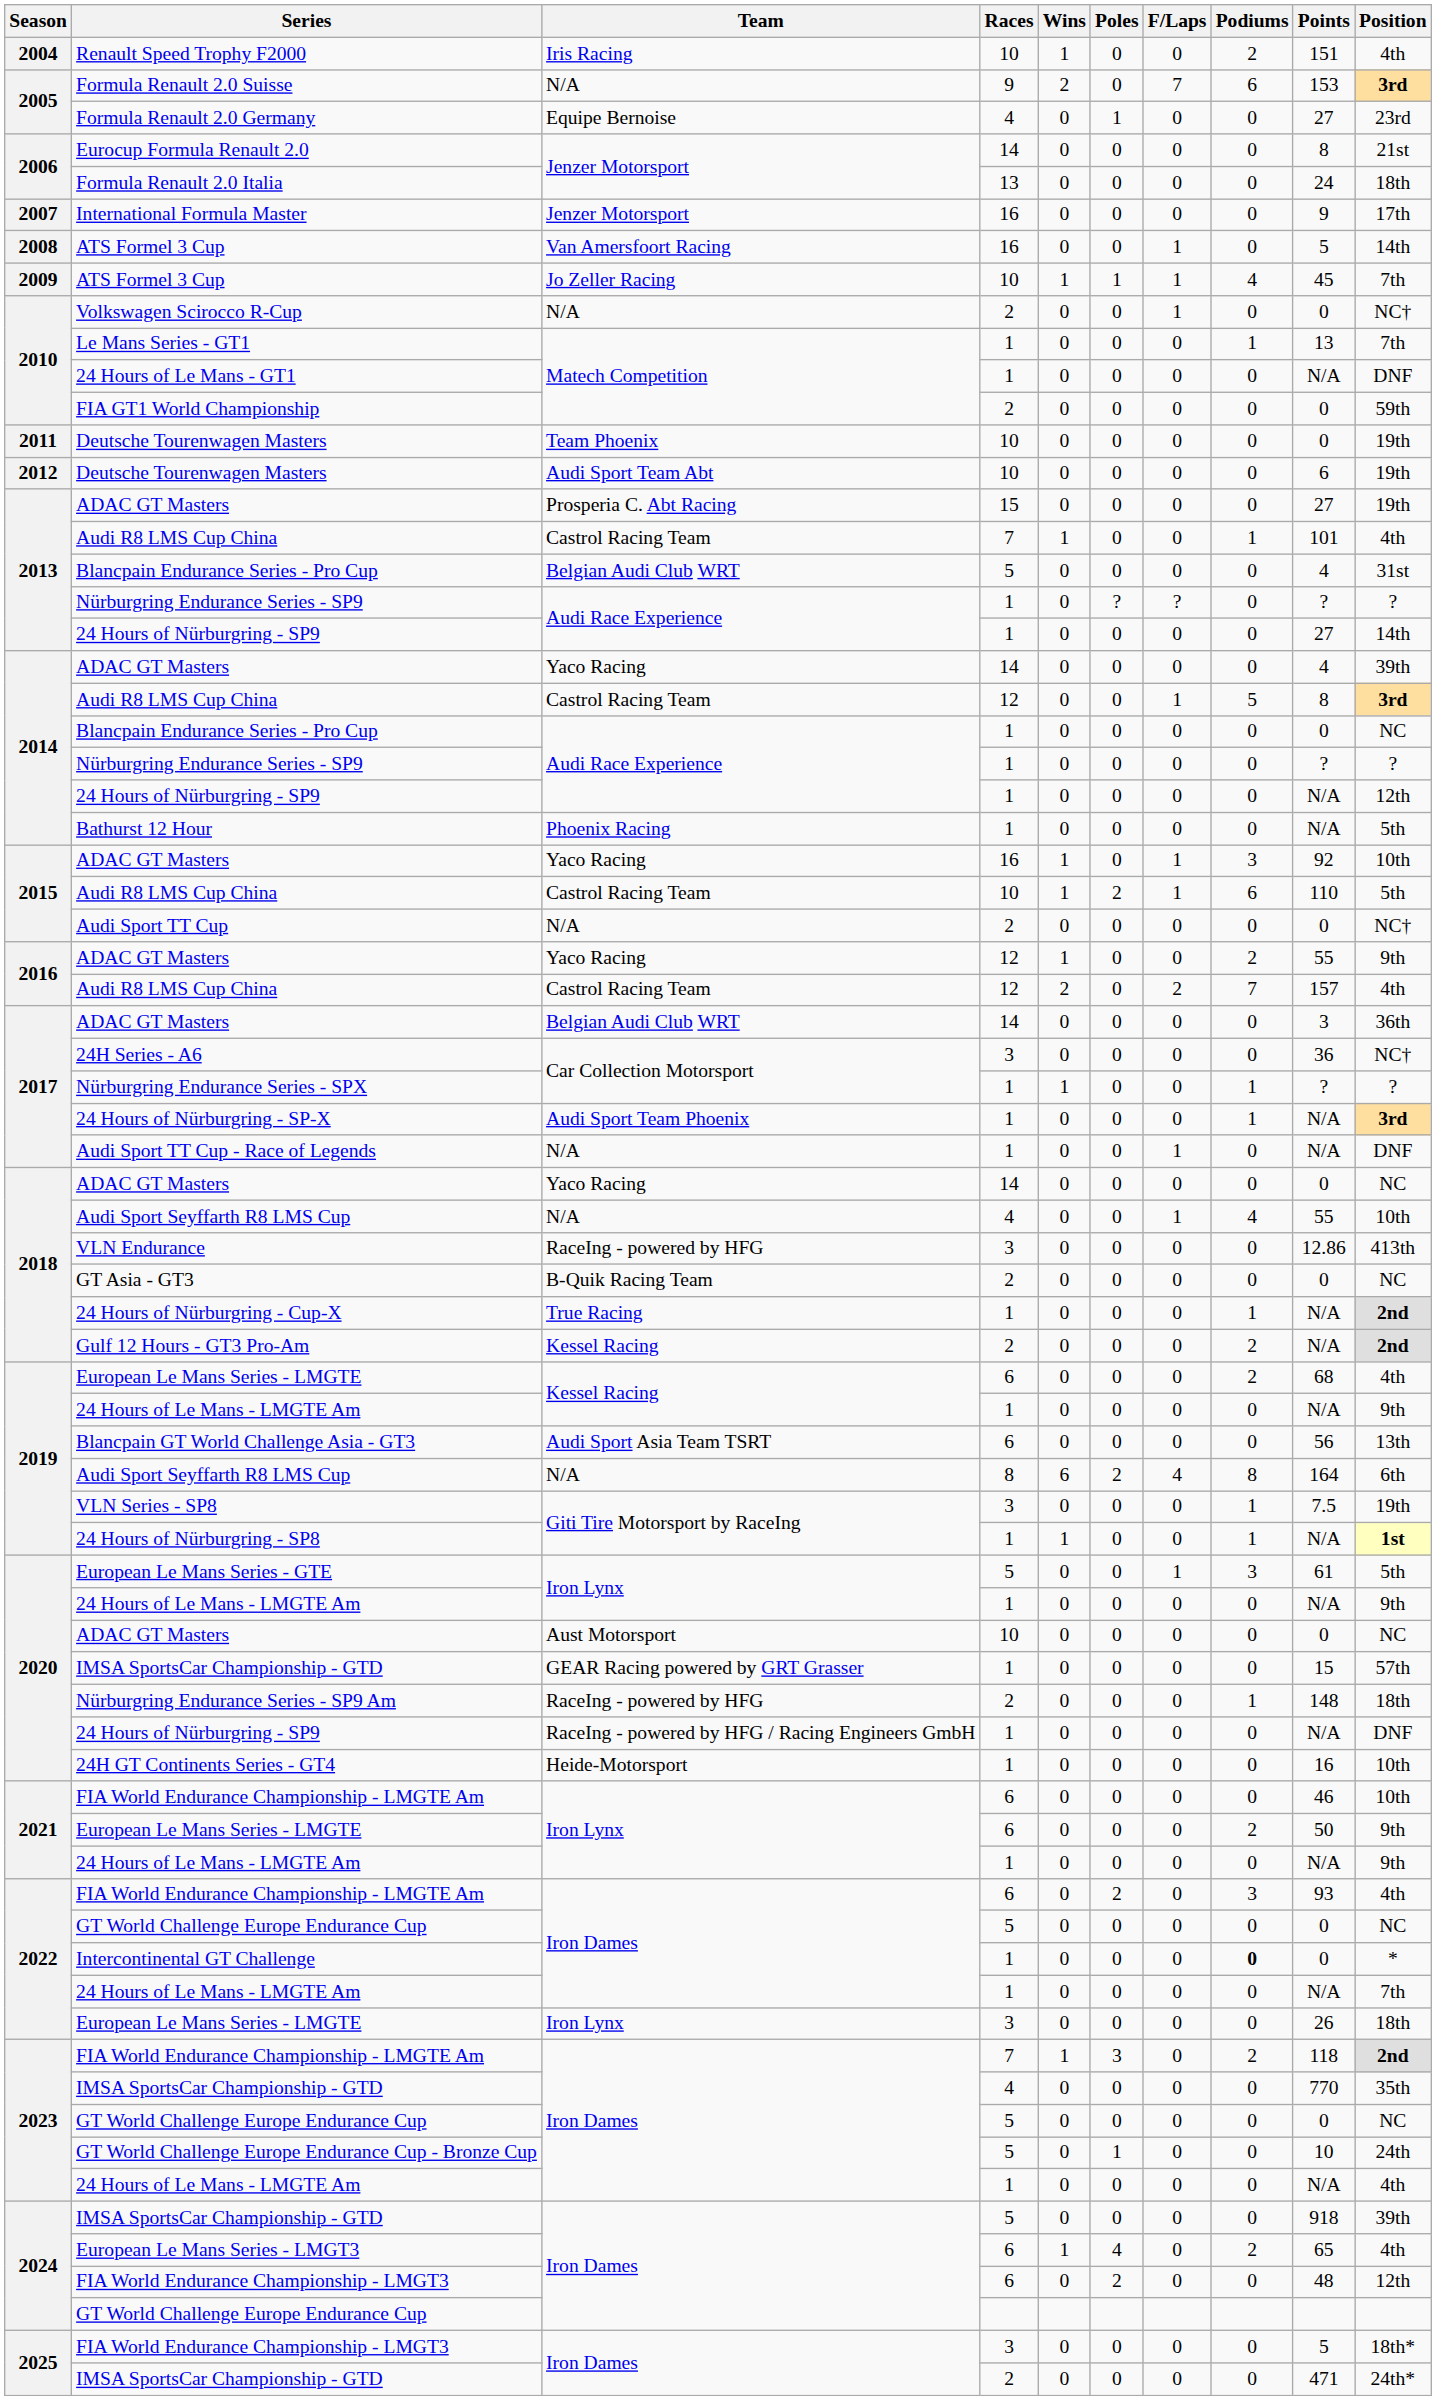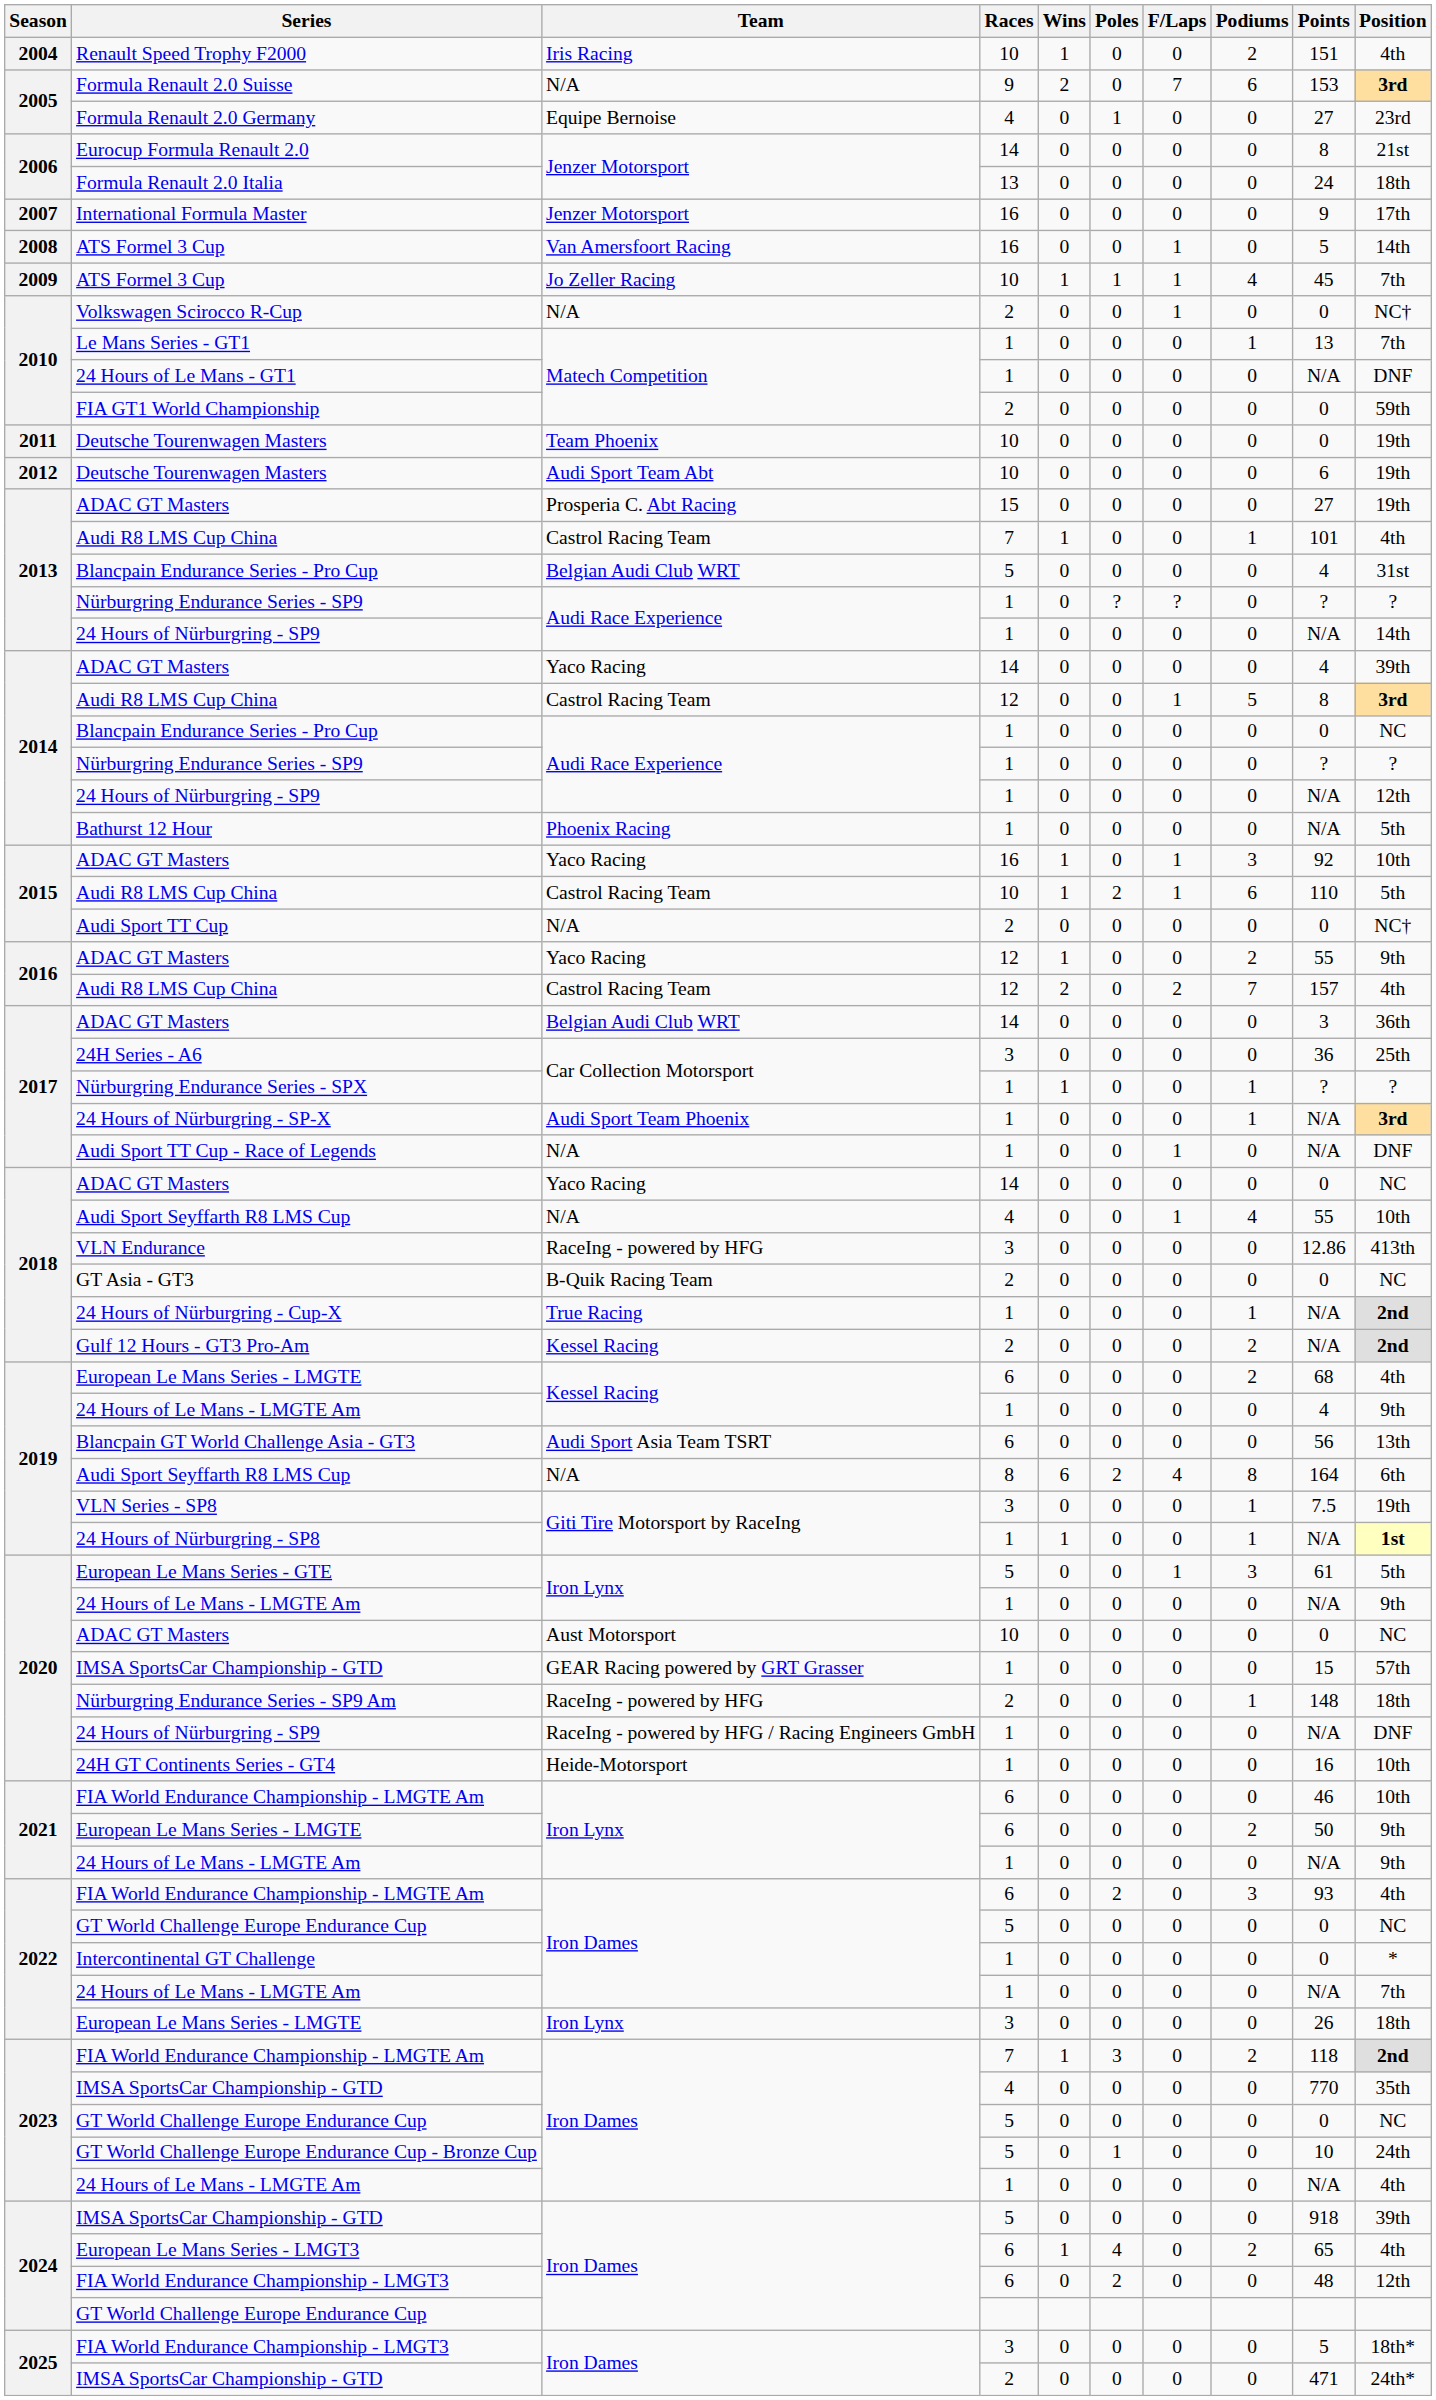2013 / 24 Hours of Nürburgring - SP9 | Points: 27 -> N/A
24H Series - A6 | Position: NC† -> 25th
2019 / 24 Hours of Le Mans - LMGTE Am | Points: N/A -> 4
Intercontinental GT Challenge | Podiums: bold -> normal
